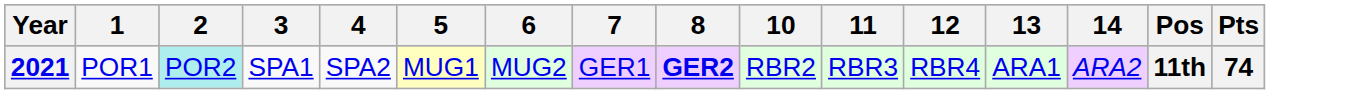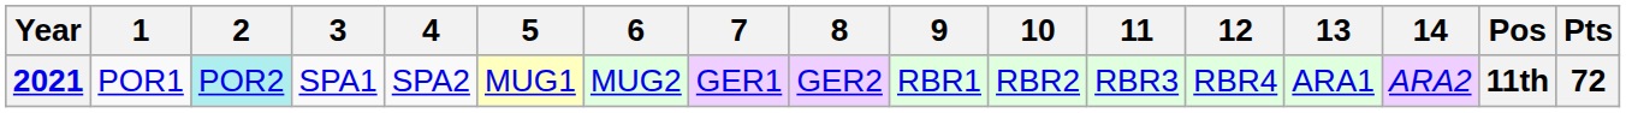+ column: 9 | RBR1
2021 | 8: bold -> normal
2021 | Pts: 74 -> 72
